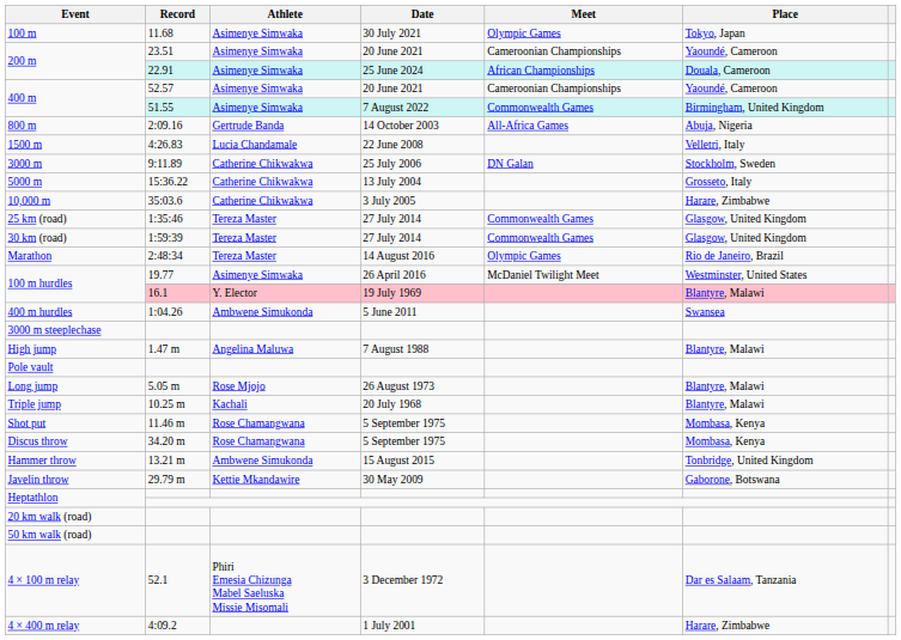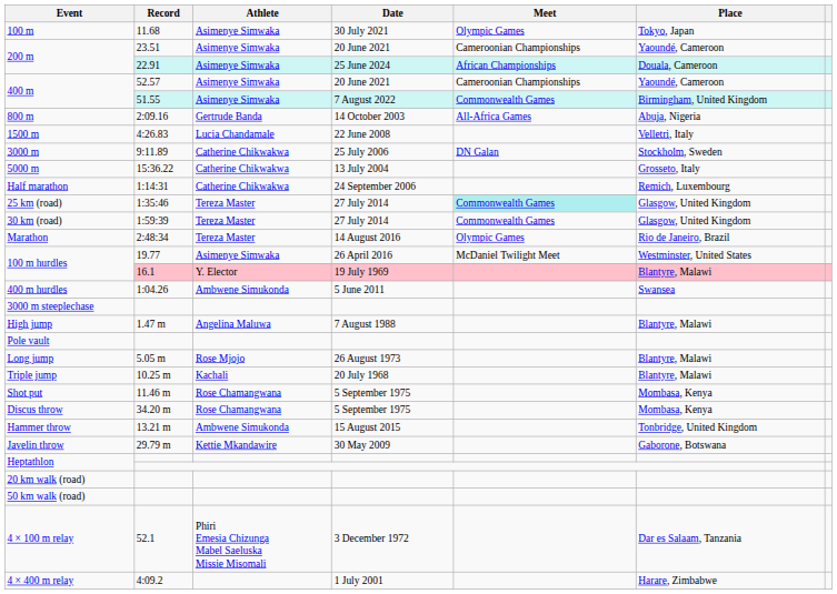- row: 10,000 m | 35:03.6 | Catherine Chikwakwa | 3 July 2005 | Harare, Zimbabwe
+ row: Half marathon | 1:14:31 | Catherine Chikwakwa | 24 September 2006 | Remich, Luxembourg
25 km (road) | Meet: no background -> paleturquoise background
